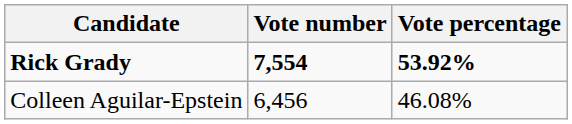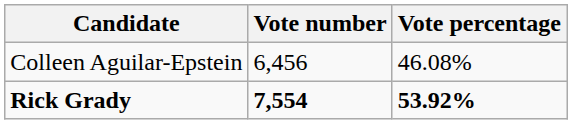rows swapped: Rick Grady <-> Colleen Aguilar-Epstein
